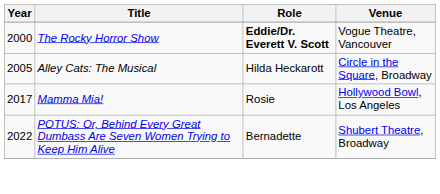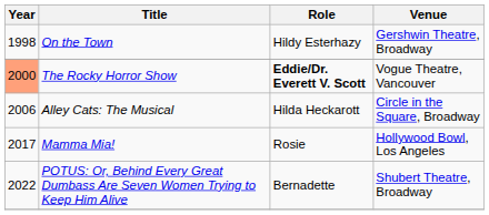+ row: 1998 | On the Town | Hildy Esterhazy | Gershwin Theatre, Broadway
The Rocky Horror Show | Year: no background -> lightsalmon background
Alley Cats: The Musical | Year: 2005 -> 2006
